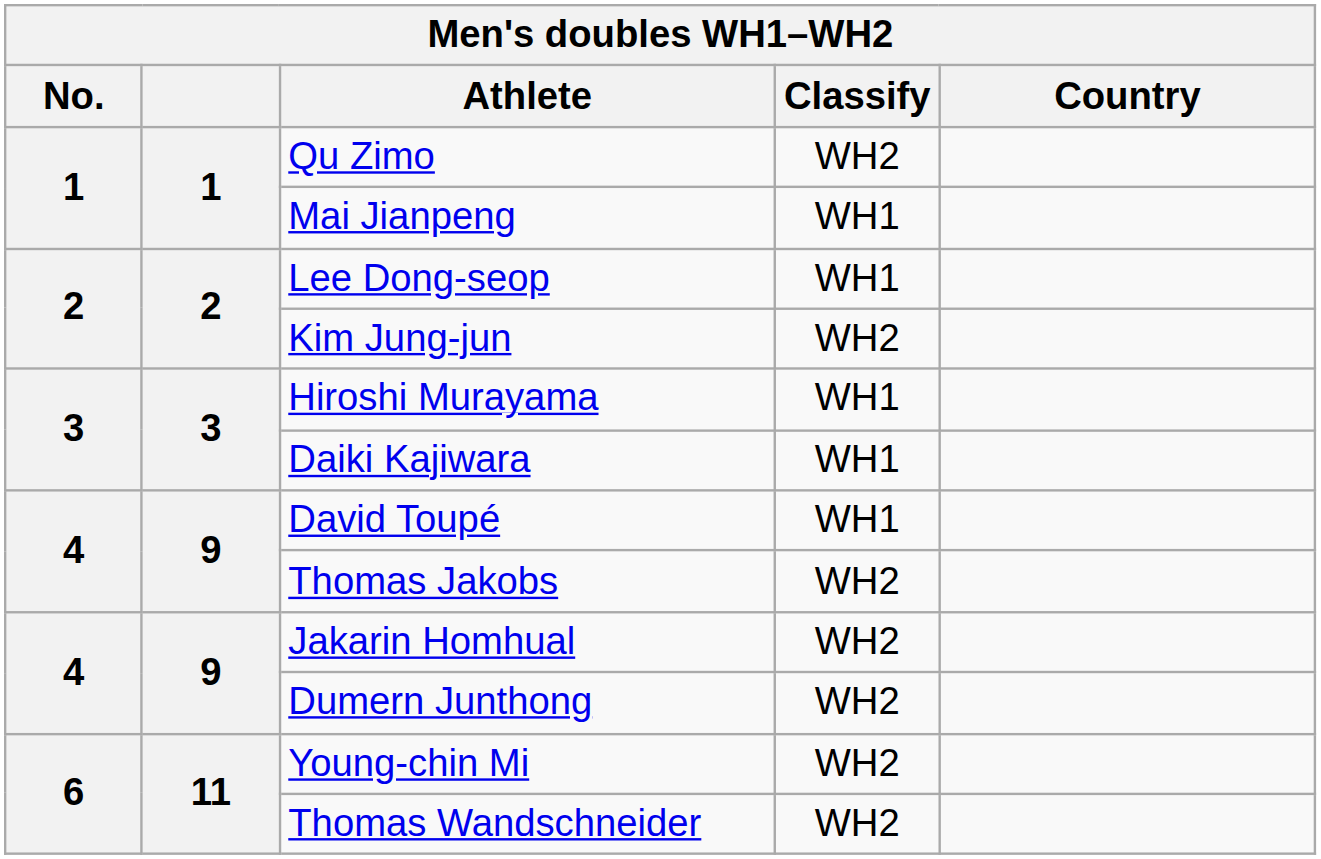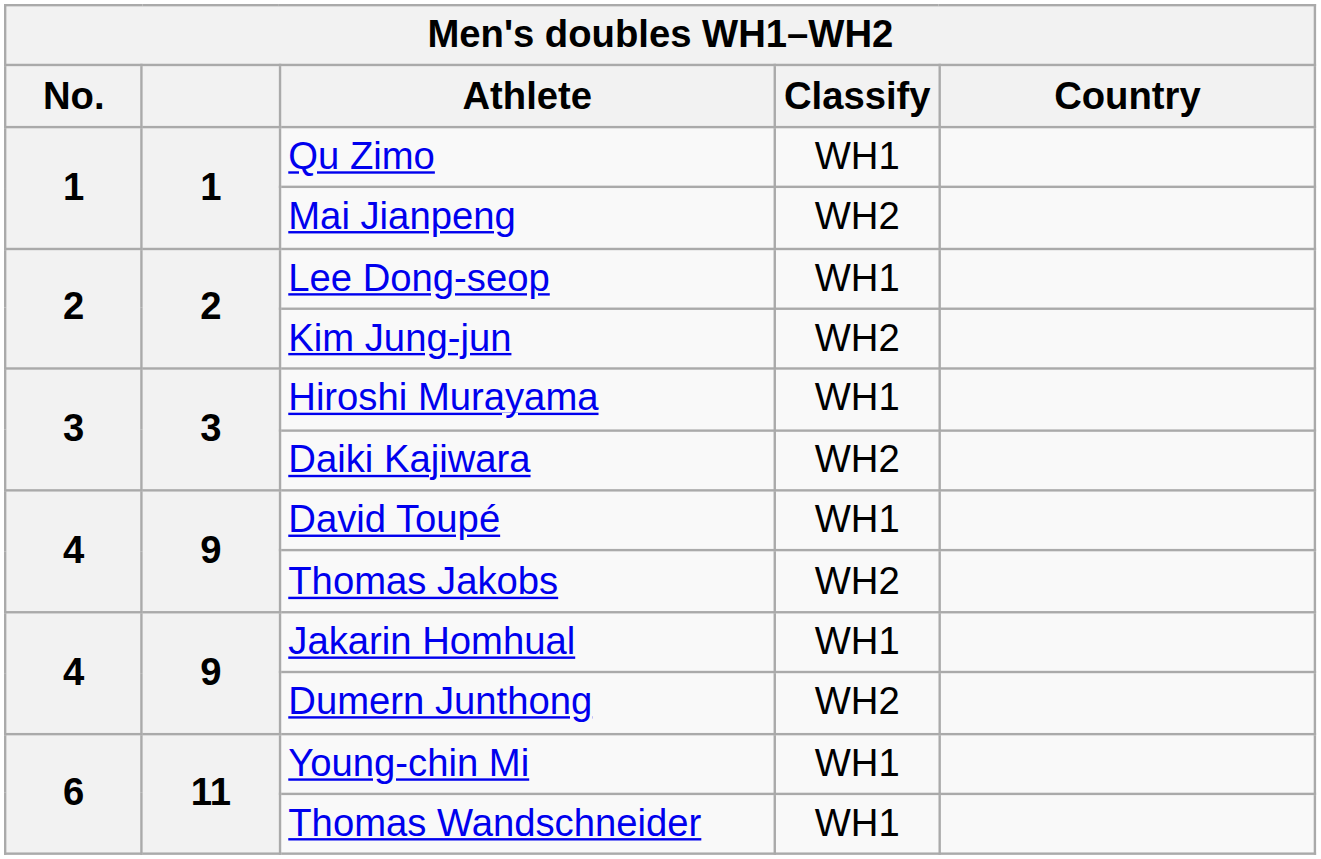Qu Zimo | Classify: WH2 -> WH1
Mai Jianpeng | Classify: WH1 -> WH2
Daiki Kajiwara | Classify: WH1 -> WH2
Jakarin Homhual | Classify: WH2 -> WH1
Young-chin Mi | Classify: WH2 -> WH1
Thomas Wandschneider | Classify: WH2 -> WH1
